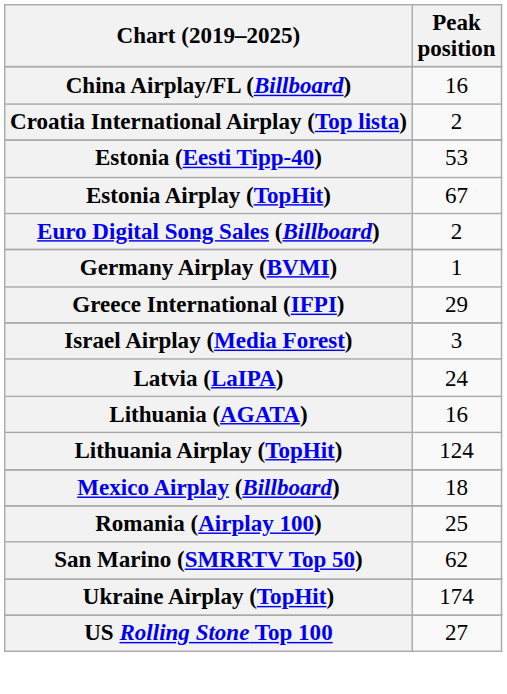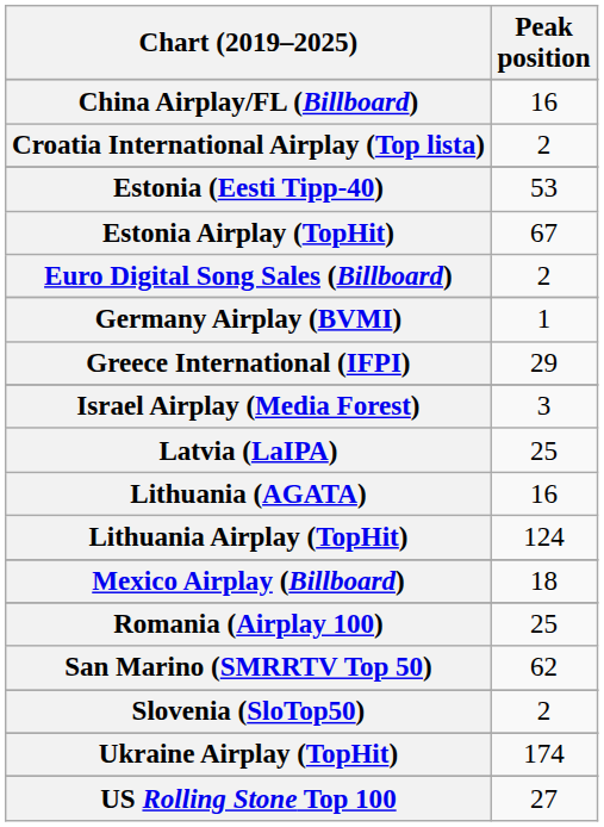Latvia (LaIPA) | Peak position: 24 -> 25
+ row: Slovenia (SloTop50) | 2
